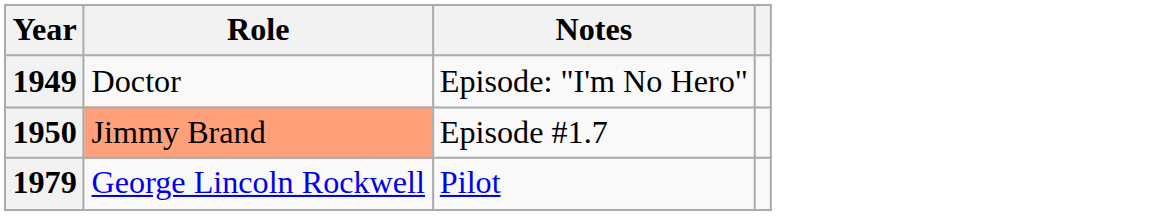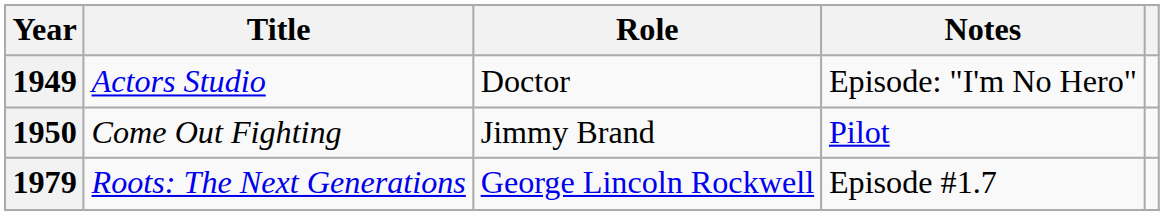+ column: Title | Actors Studio | Come Out Fighting | Roots: The Next Generations
1950 | Role: lightsalmon background -> no background
1950 | Notes: Episode #1.7 -> Pilot
1979 | Notes: Pilot -> Episode #1.7
